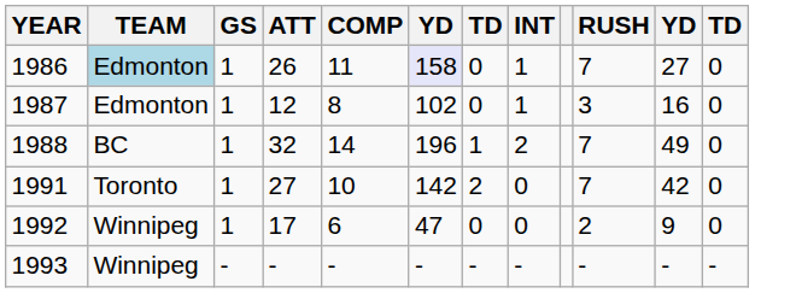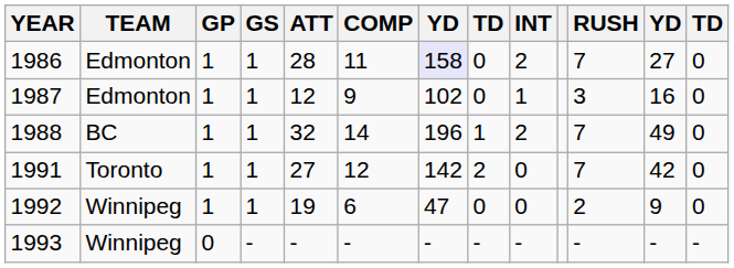+ column: GP | 1 | 1 | 1 | 1 | 1 | 0
1986 | TEAM: lightblue background -> no background
1986 | ATT: 26 -> 28
1986 | INT: 1 -> 2
1987 | COMP: 8 -> 9
1991 | COMP: 10 -> 12
1992 | ATT: 17 -> 19
